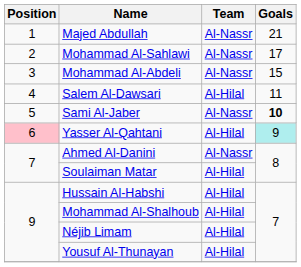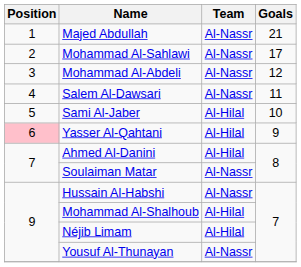Mohammad Al-Abdeli | Goals: 15 -> 12
Salem Al-Dawsari | Team: Al-Hilal -> Al-Nassr
Sami Al-Jaber | Team: Al-Nassr -> Al-Hilal
Sami Al-Jaber | Goals: bold -> normal
Yasser Al-Qahtani | Goals: paleturquoise background -> no background
Ahmed Al-Danini | Team: Al-Nassr -> Al-Hilal
Soulaiman Matar | Team: Al-Hilal -> Al-Nassr
Hussain Al-Habshi | Team: Al-Hilal -> Al-Nassr
Yousuf Al-Thunayan | Team: Al-Hilal -> Al-Nassr
